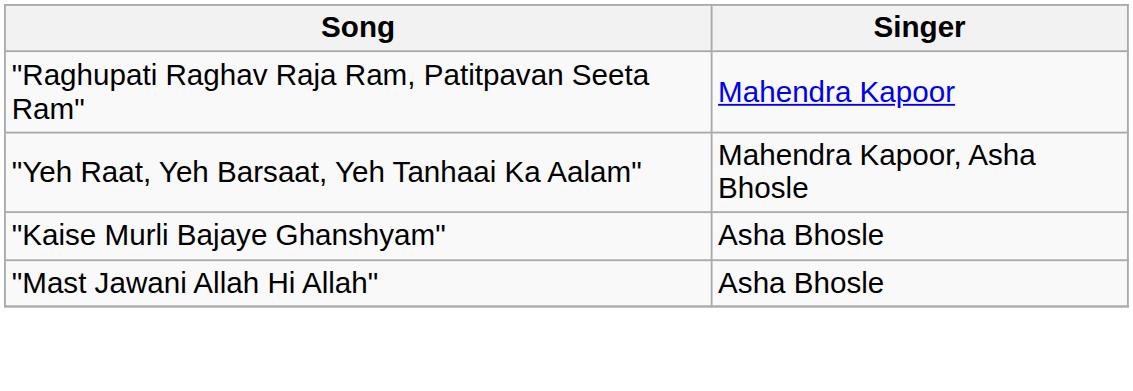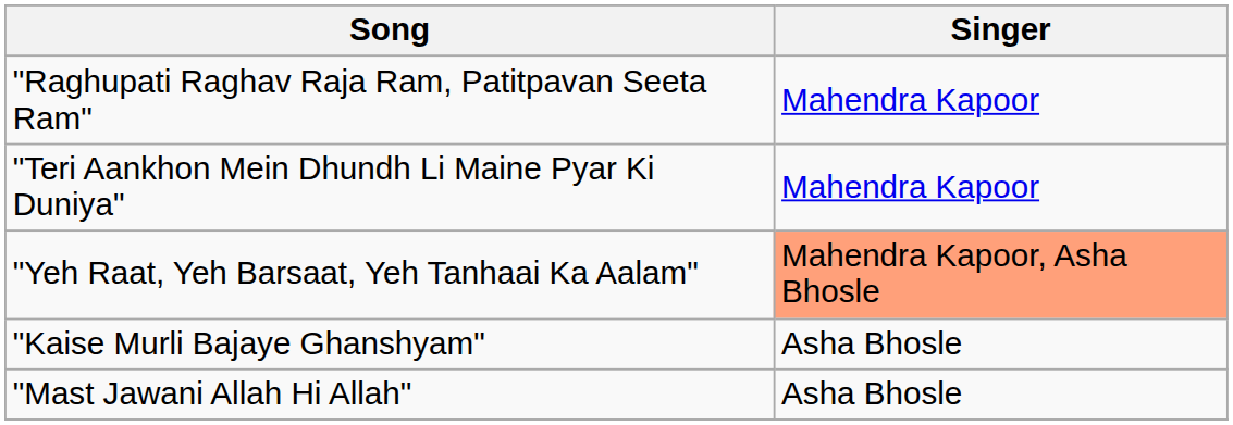+ row: "Teri Aankhon Mein Dhundh Li Maine Pyar Ki Duniya" | Mahendra Kapoor
"Yeh Raat, Yeh Barsaat, Yeh Tanhaai Ka Aalam" | Singer: no background -> lightsalmon background
